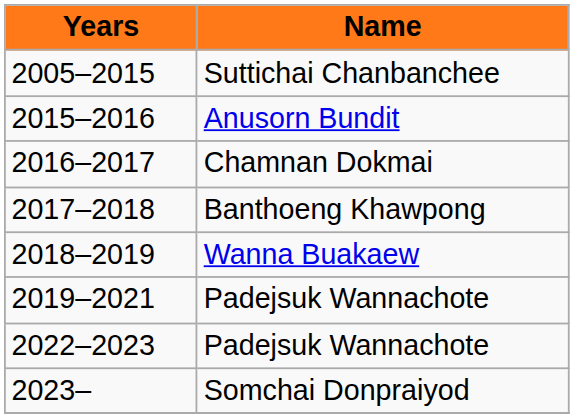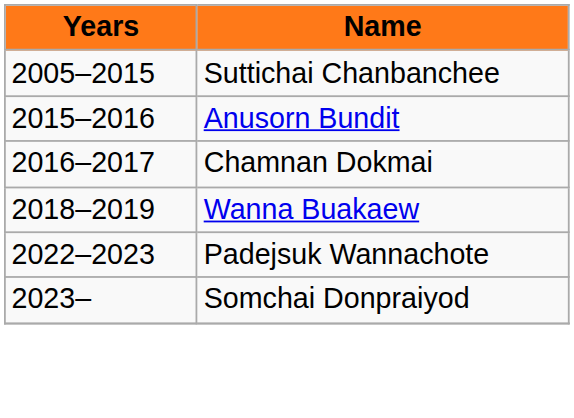- row: 2017–2018 | Banthoeng Khawpong
- row: 2019–2021 | Padejsuk Wannachote
